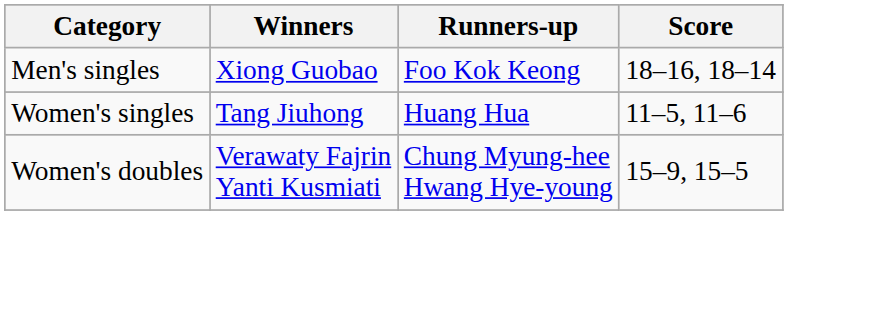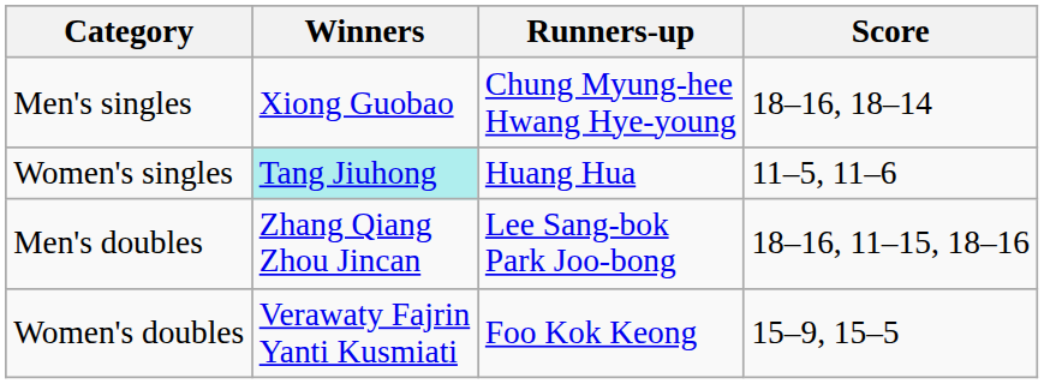Men's singles | Runners-up: Foo Kok Keong -> Chung Myung-hee Hwang Hye-young
Women's singles | Winners: no background -> paleturquoise background
+ row: Men's doubles | Zhang Qiang Zhou Jincan | Lee Sang-bok Park Joo-bong | 18–16, 11–15, 18–16
Women's doubles | Runners-up: Chung Myung-hee Hwang Hye-young -> Foo Kok Keong
